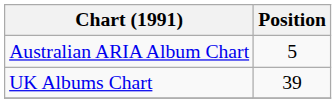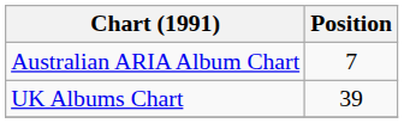Australian ARIA Album Chart | Position: 5 -> 7
